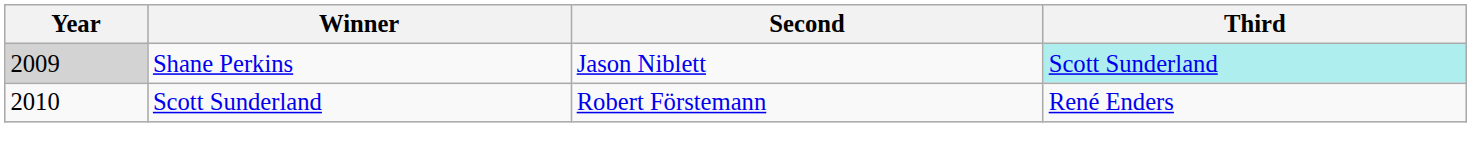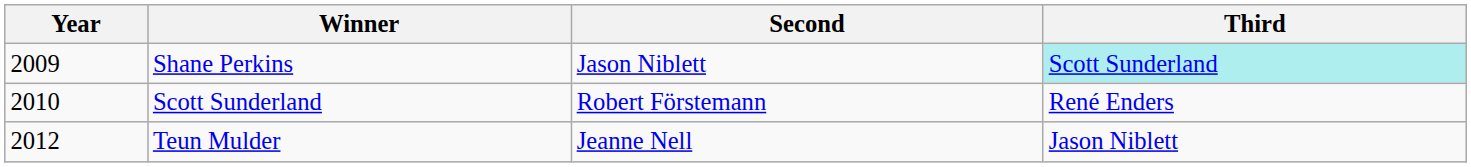Shane Perkins | Year: lightgrey background -> no background
+ row: 2012 | Teun Mulder | Jeanne Nell | Jason Niblett
